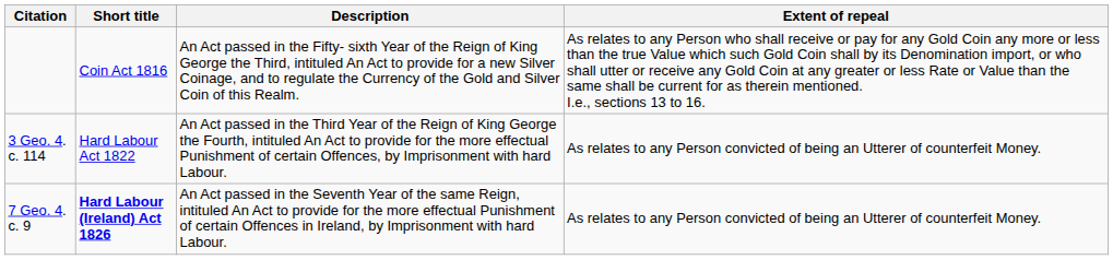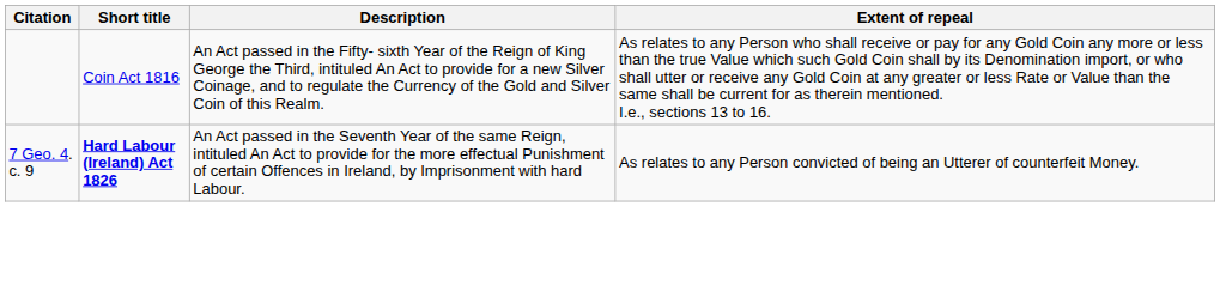- row: 3 Geo. 4. c. 114 | Hard Labour Act 1822 | An Act passed in the Third Year of the Reign of King George the Fourth, intituled An Act to provide for the more effectual Punishment of certain Offences, by Imprisonment with hard Labour. | As relates to any Person convicted of being an Utterer of counterfeit Money.
